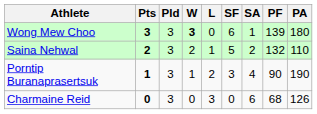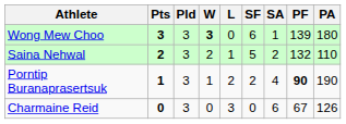Porntip Buranaprasertsuk | SF: 3 -> 2
Porntip Buranaprasertsuk | PF: normal -> bold
Charmaine Reid | PF: 68 -> 67
